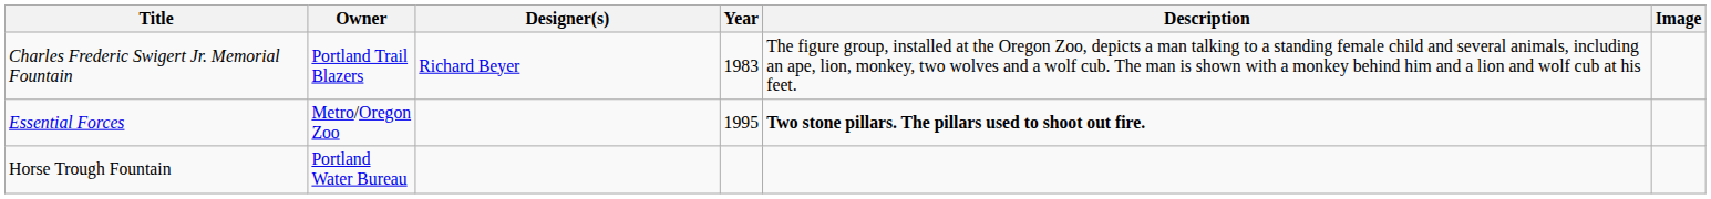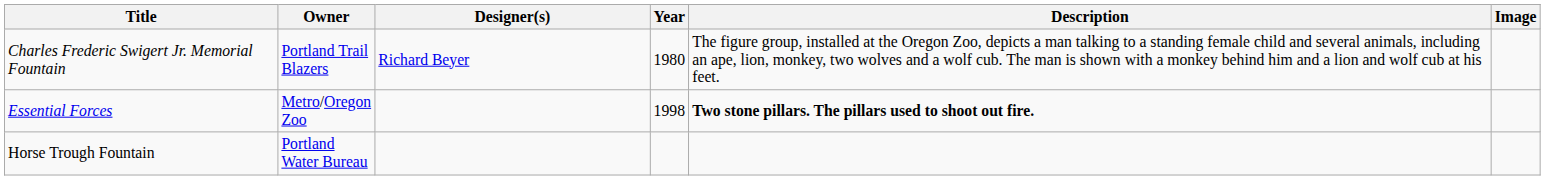Charles Frederic Swigert Jr. Memorial Fountain | Year: 1983 -> 1980
Essential Forces | Year: 1995 -> 1998
